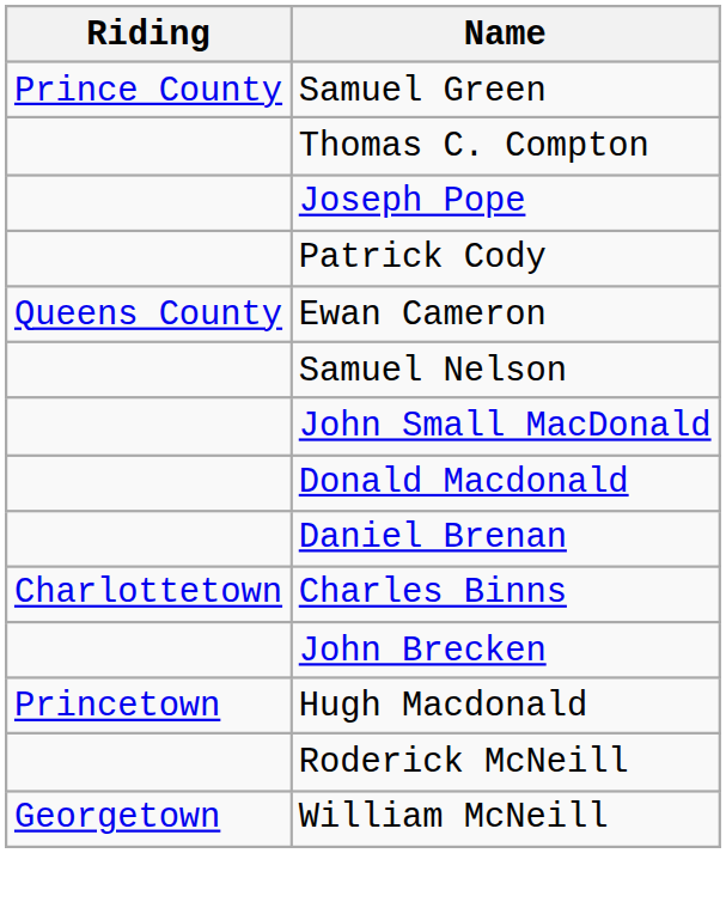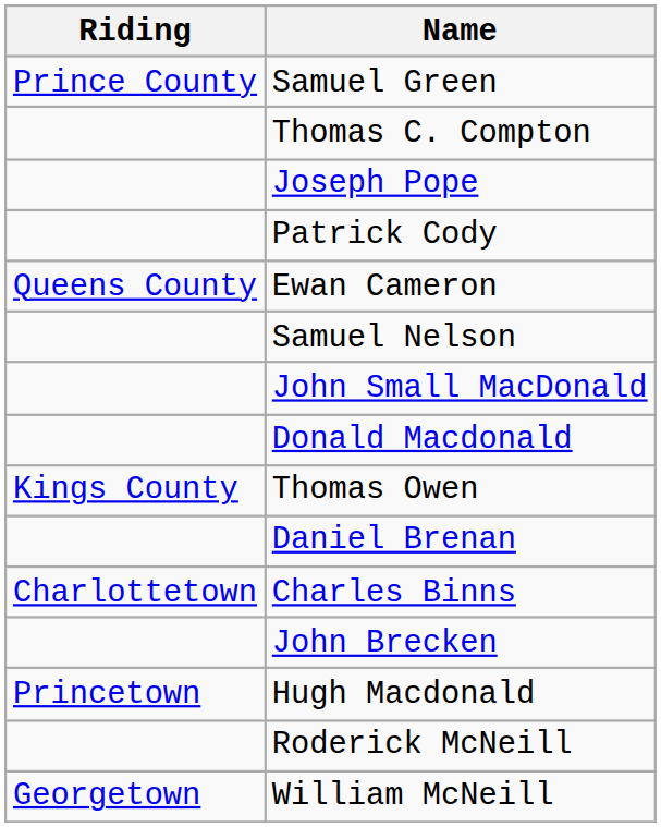+ row: Kings County | Thomas Owen
